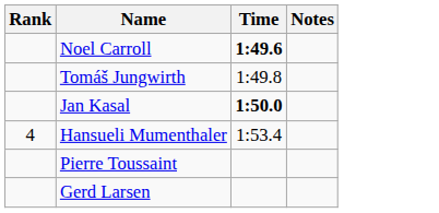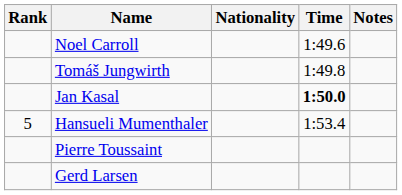+ column: Nationality
Noel Carroll | Time: bold -> normal
Hansueli Mumenthaler | Rank: 4 -> 5
